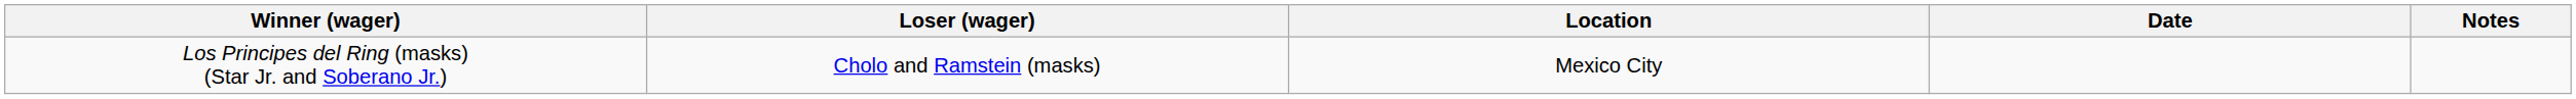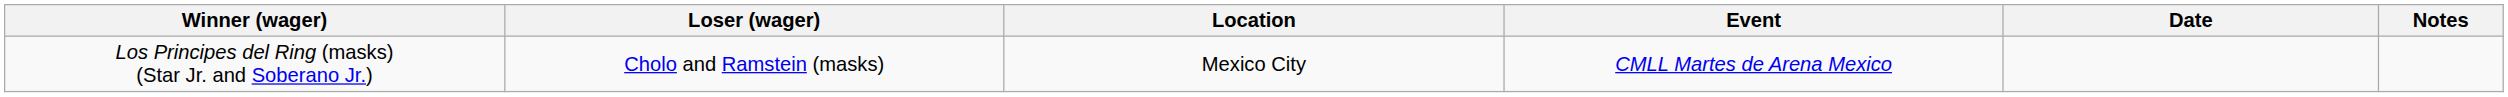+ column: Event | CMLL Martes de Arena Mexico
